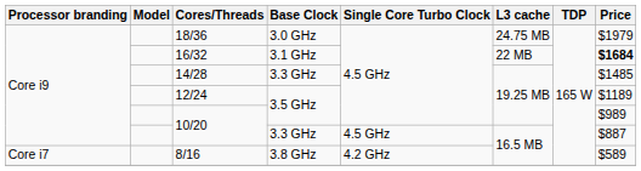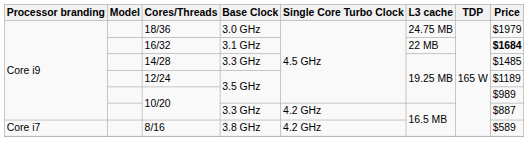10/20 / 3.3 GHz | Single Core Turbo Clock: 4.5 GHz -> 4.2 GHz
